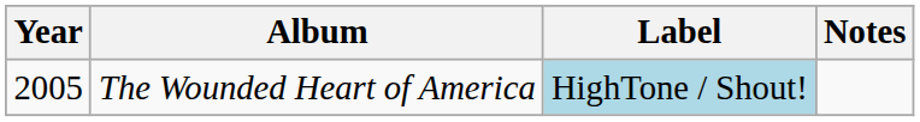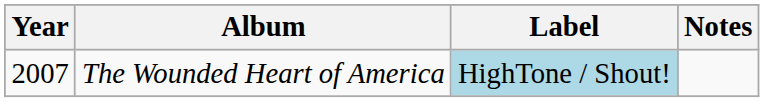The Wounded Heart of America | Year: 2005 -> 2007
